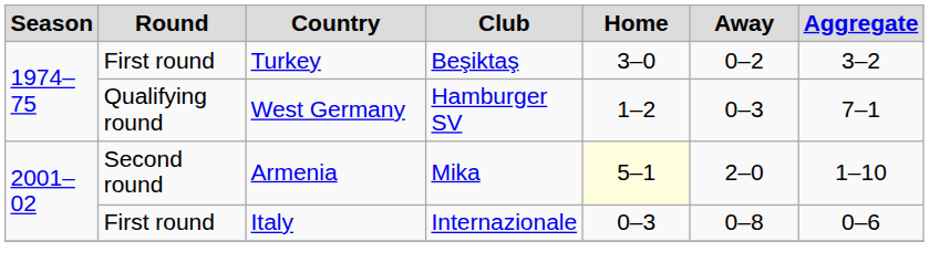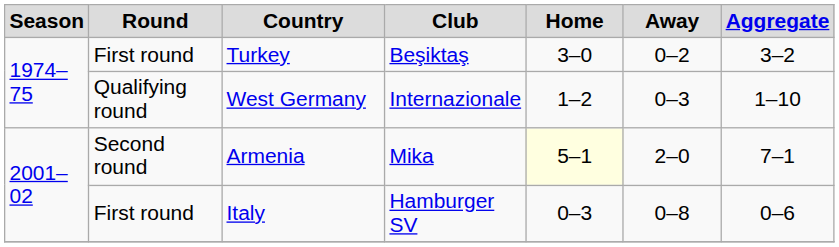West Germany | Club: Hamburger SV -> Internazionale
West Germany | Aggregate: 7–1 -> 1–10
Armenia | Aggregate: 1–10 -> 7–1
Italy | Club: Internazionale -> Hamburger SV
